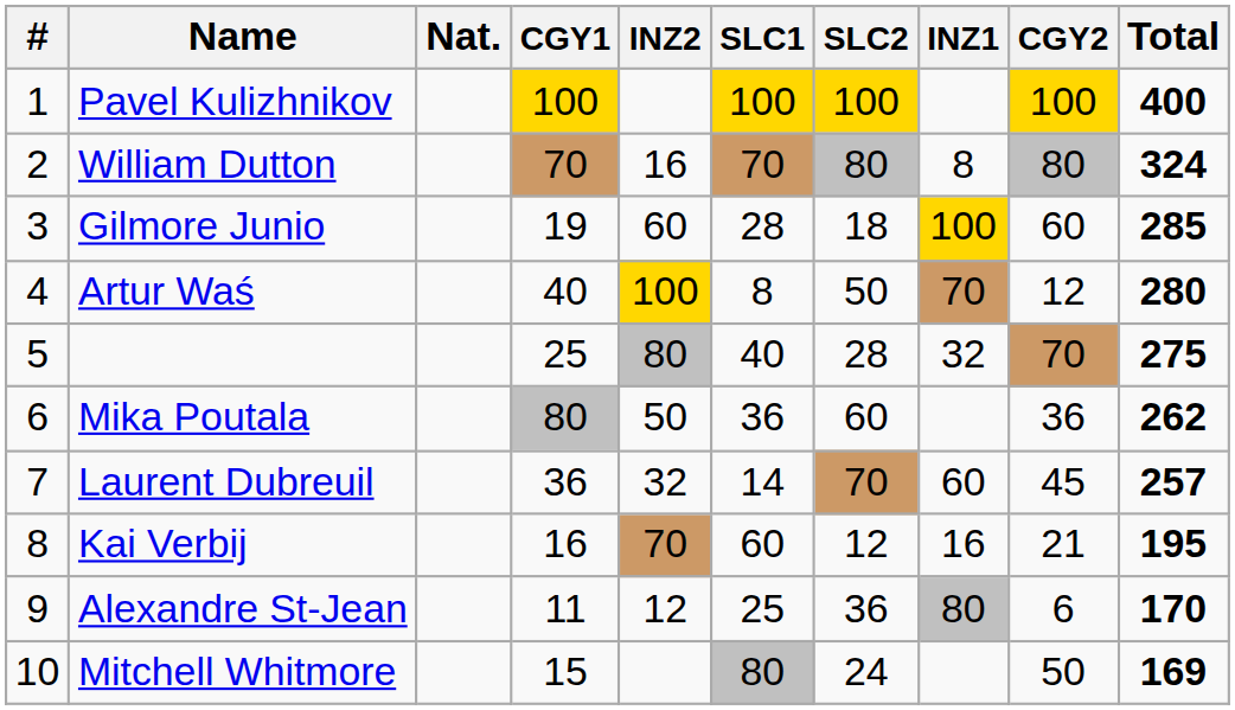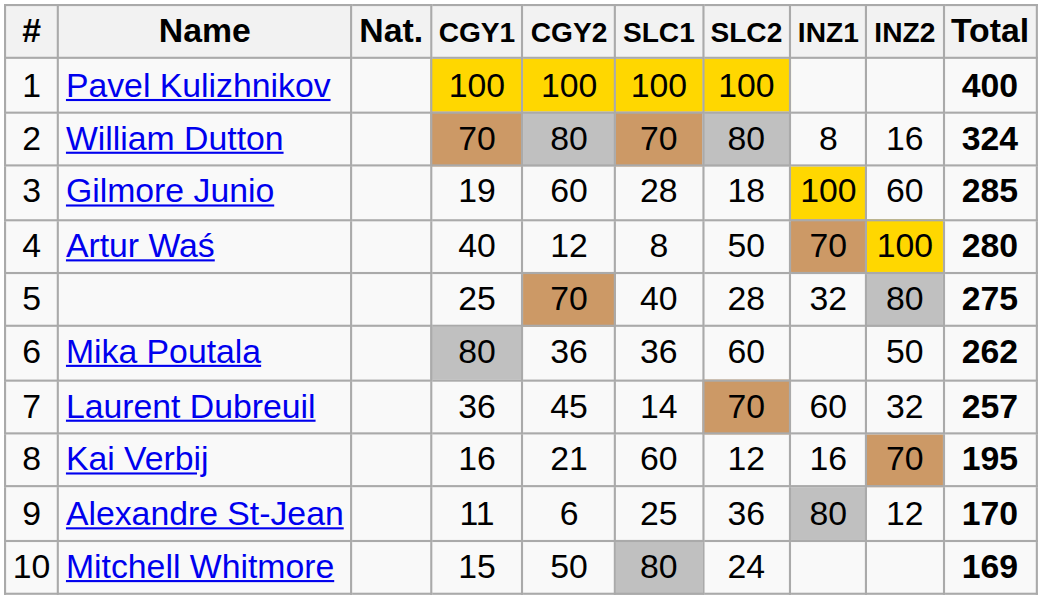columns swapped: CGY2 <-> INZ2
